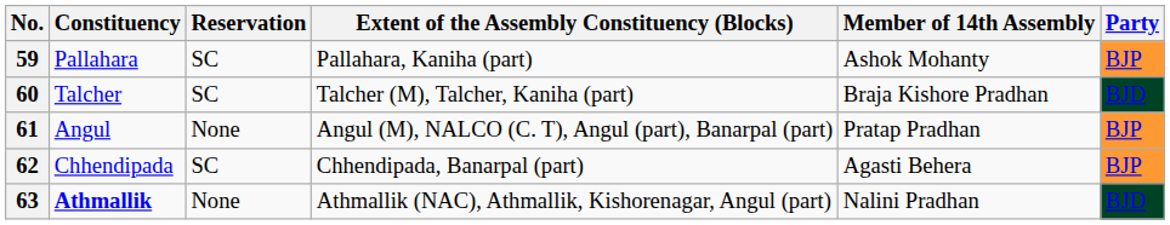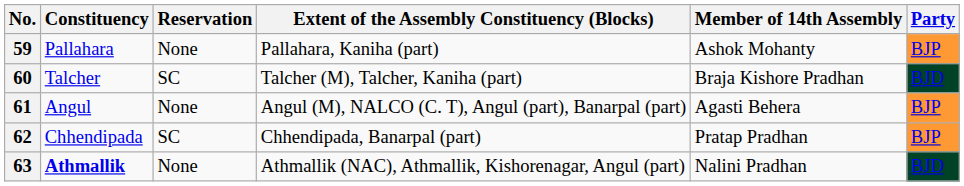59 | Reservation: SC -> None
61 | Member of 14th Assembly: Pratap Pradhan -> Agasti Behera
62 | Member of 14th Assembly: Agasti Behera -> Pratap Pradhan
